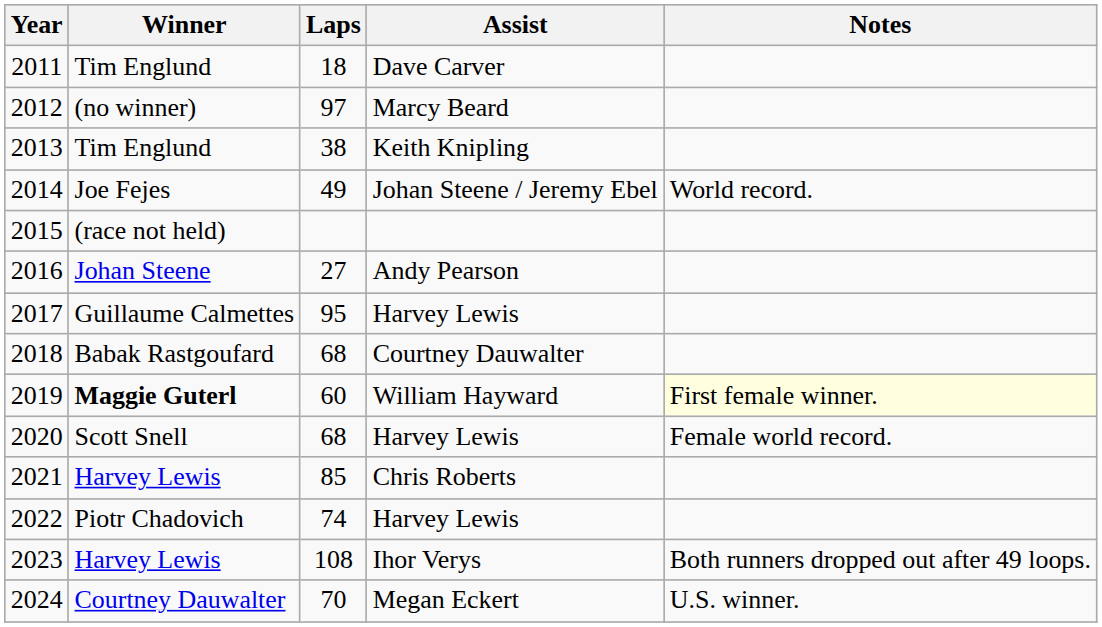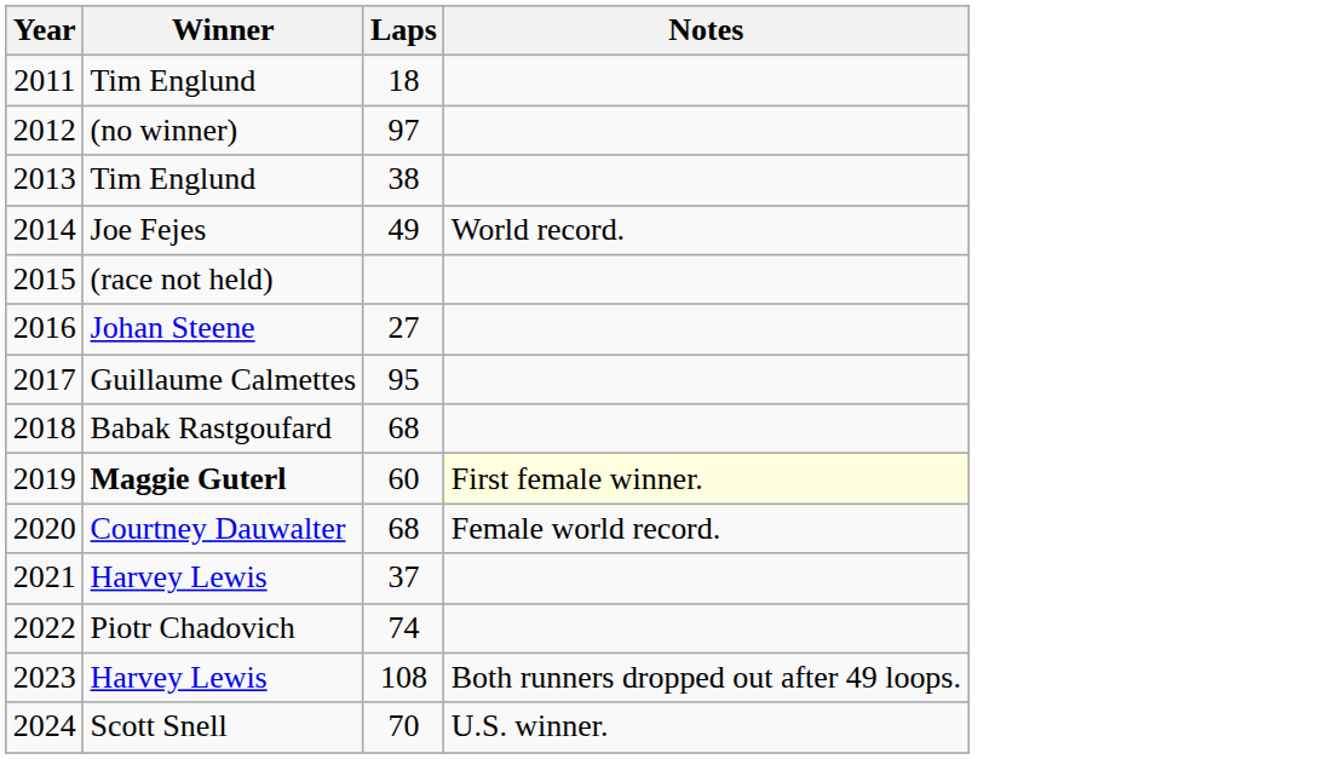- column: Assist | Dave Carver | Marcy Beard | Keith Knipling | Johan Steene / Jeremy Ebel | Andy Pearson | Harvey Lewis | Courtney Dauwalter | William Hayward | Harvey Lewis | Chris Roberts | Harvey Lewis | Ihor Verys | Megan Eckert
2020 | Winner: Scott Snell -> Courtney Dauwalter
2021 | Laps: 85 -> 37
2024 | Winner: Courtney Dauwalter -> Scott Snell
